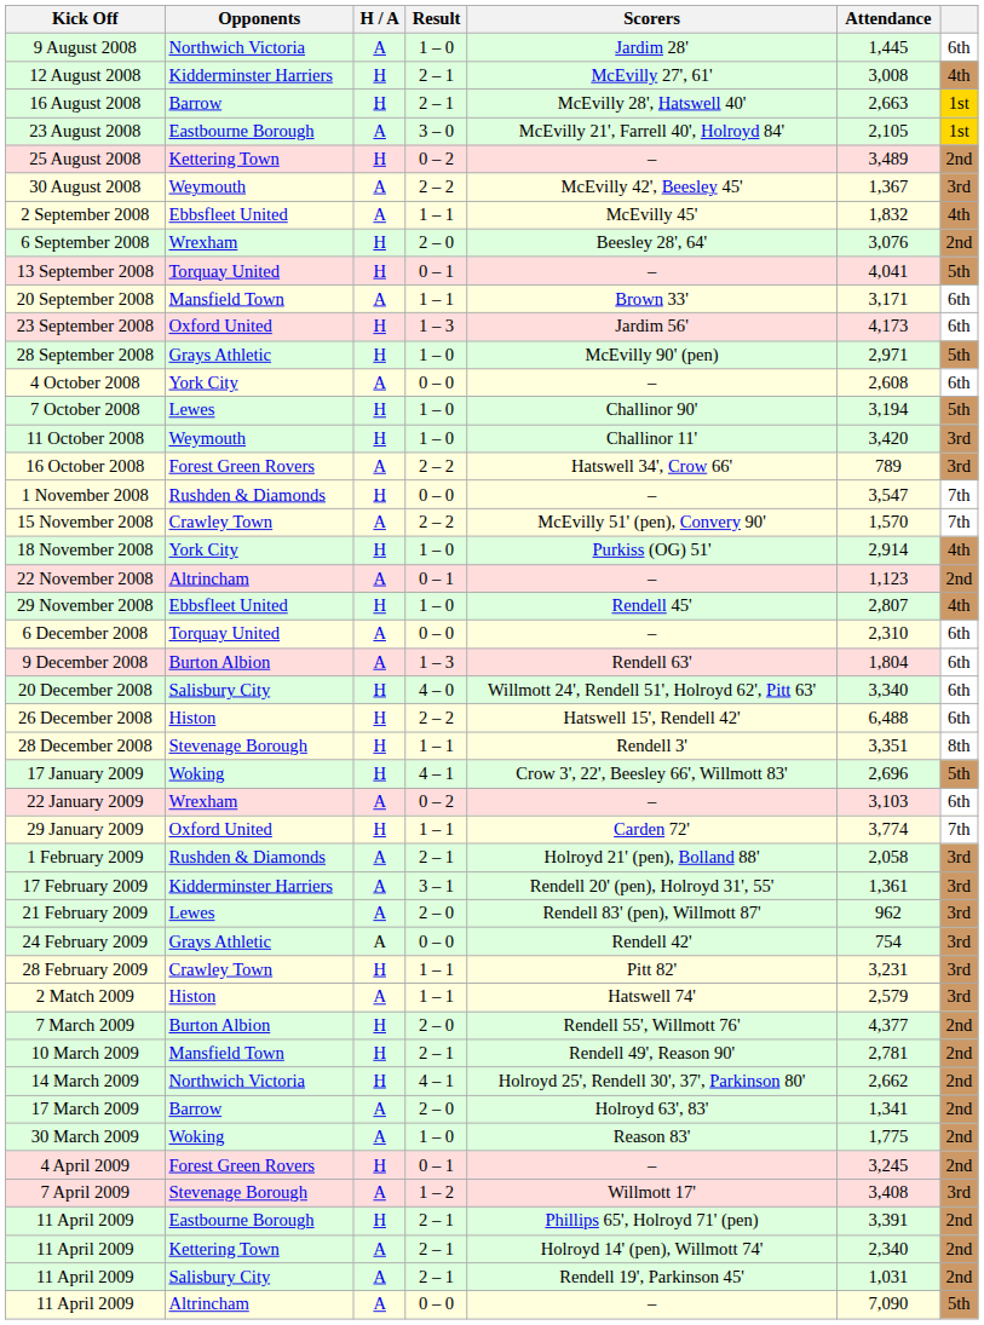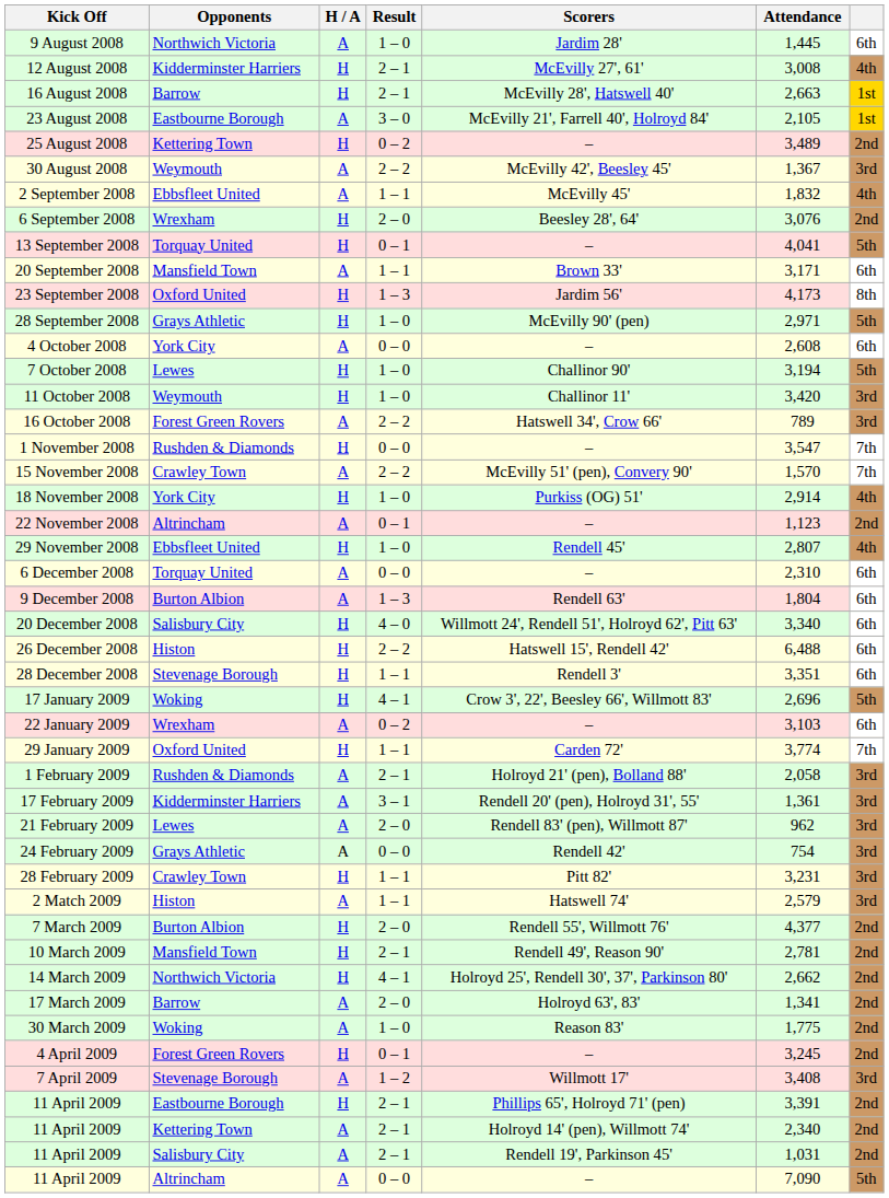23 September 2008 | column 7: 6th -> 8th
28 December 2008 | column 7: 8th -> 6th
